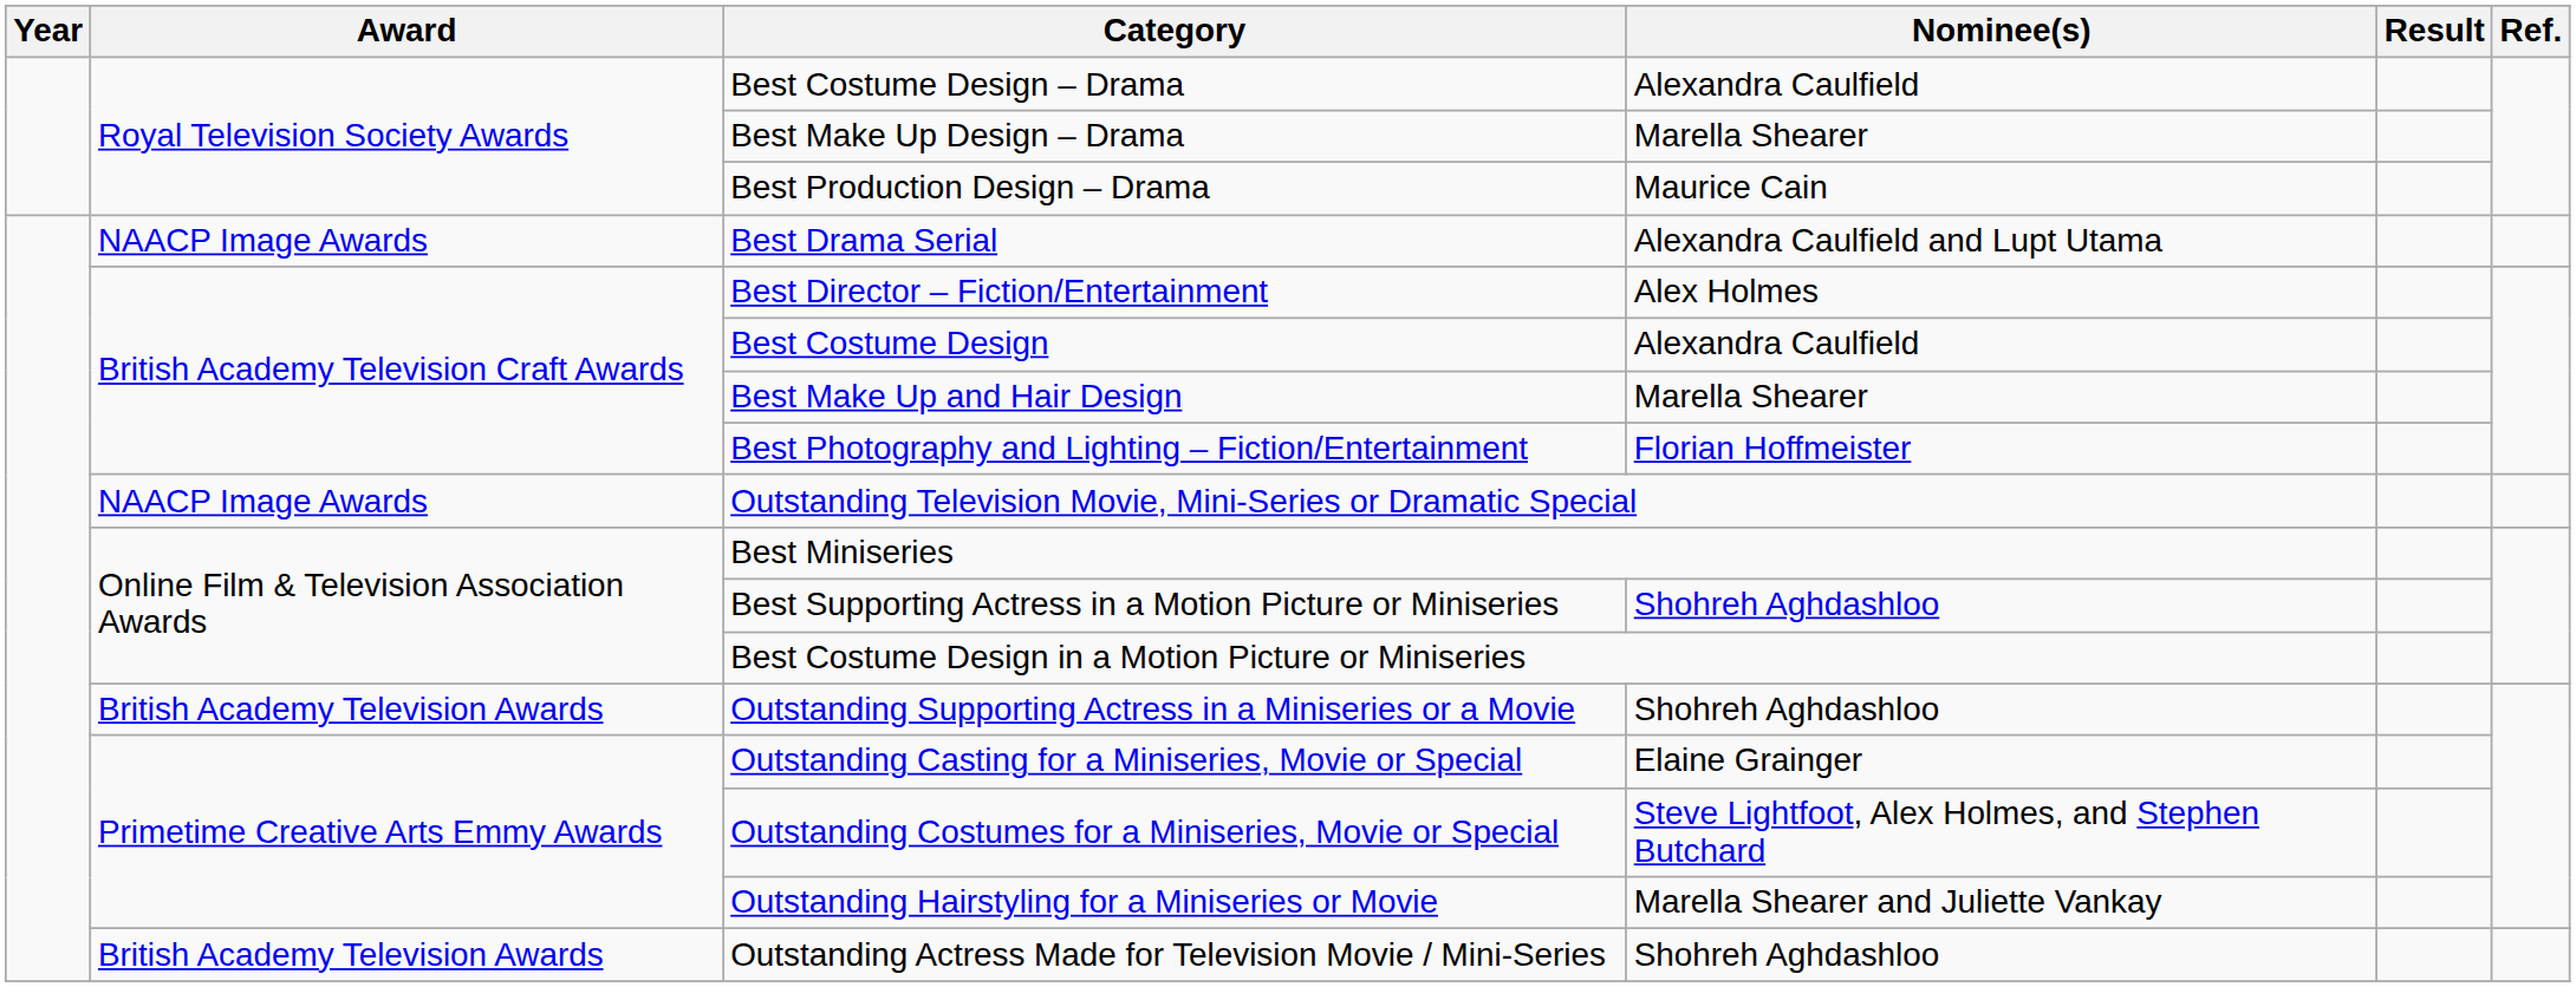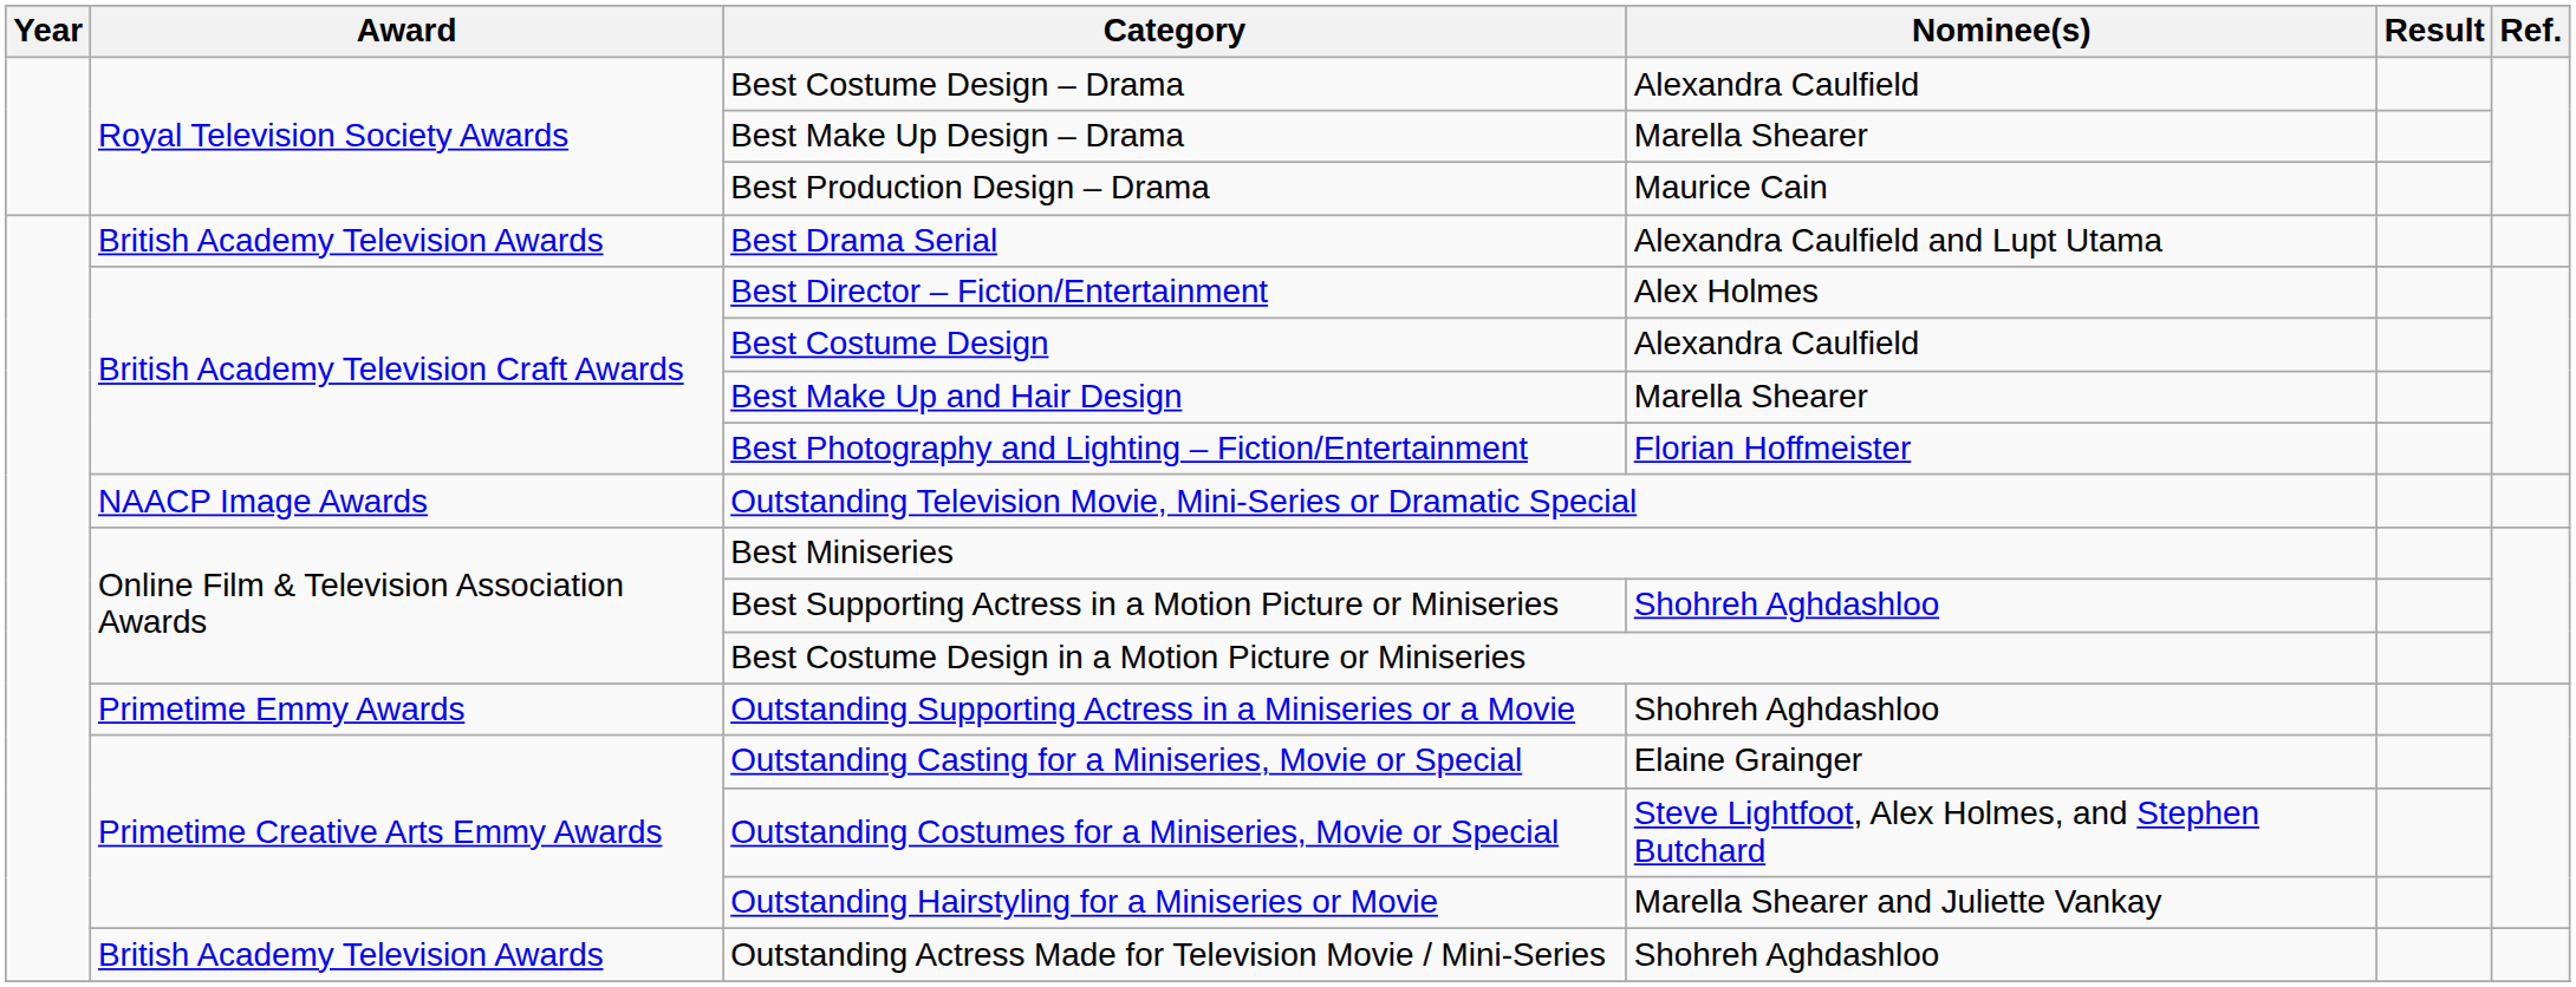Best Drama Serial | Award: NAACP Image Awards -> British Academy Television Awards
Outstanding Supporting Actress in a Miniseries or a Movie | Award: British Academy Television Awards -> Primetime Emmy Awards
